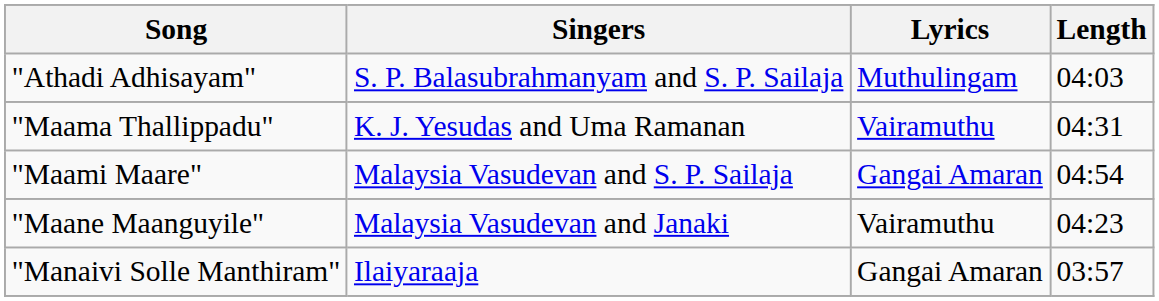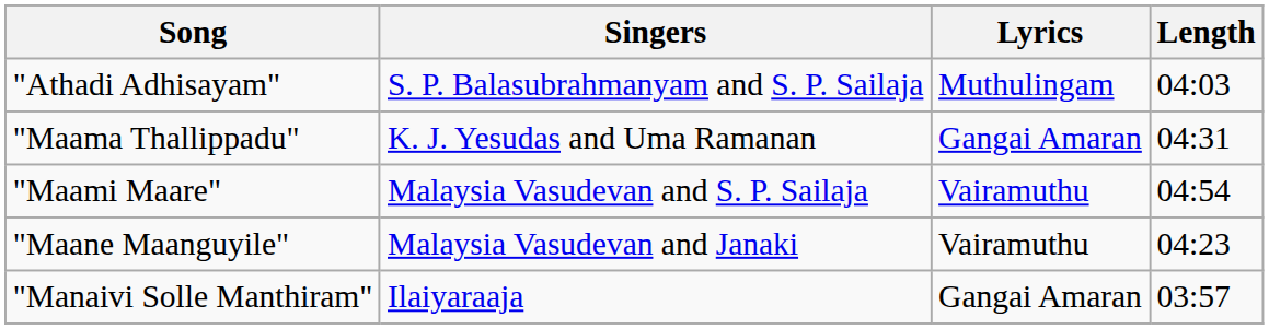"Maama Thallippadu" | Lyrics: Vairamuthu -> Gangai Amaran
"Maami Maare" | Lyrics: Gangai Amaran -> Vairamuthu
